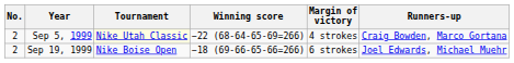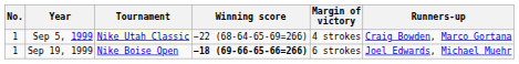Sep 5, 1999 | No.: 2 -> 1
Sep 19, 1999 | No.: 2 -> 1
Sep 19, 1999 | Winning score: normal -> bold
